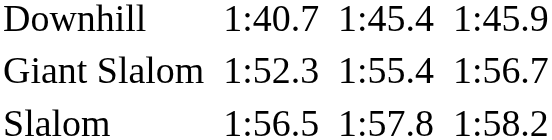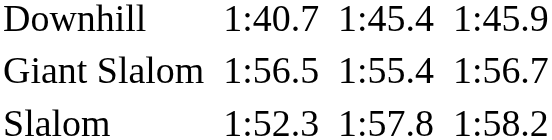Giant Slalom | column 3: 1:52.3 -> 1:56.5
Slalom | column 3: 1:56.5 -> 1:52.3
